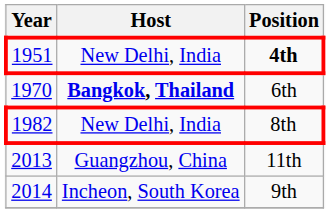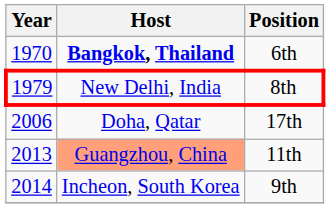- row: 1951 | New Delhi, India | 4th
8th | Year: 1982 -> 1979
+ row: 2006 | Doha, Qatar | 17th
11th | Host: no background -> lightsalmon background
